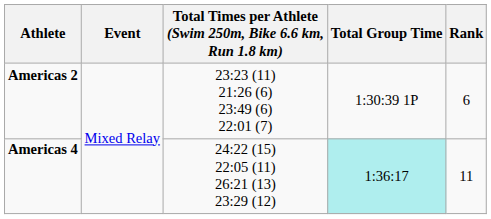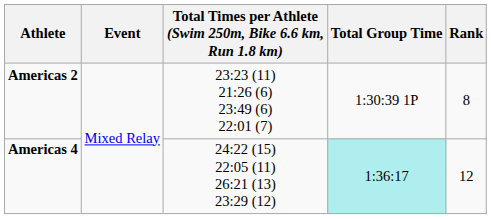Americas 2 | Rank: 6 -> 8
Americas 4 | Rank: 11 -> 12
